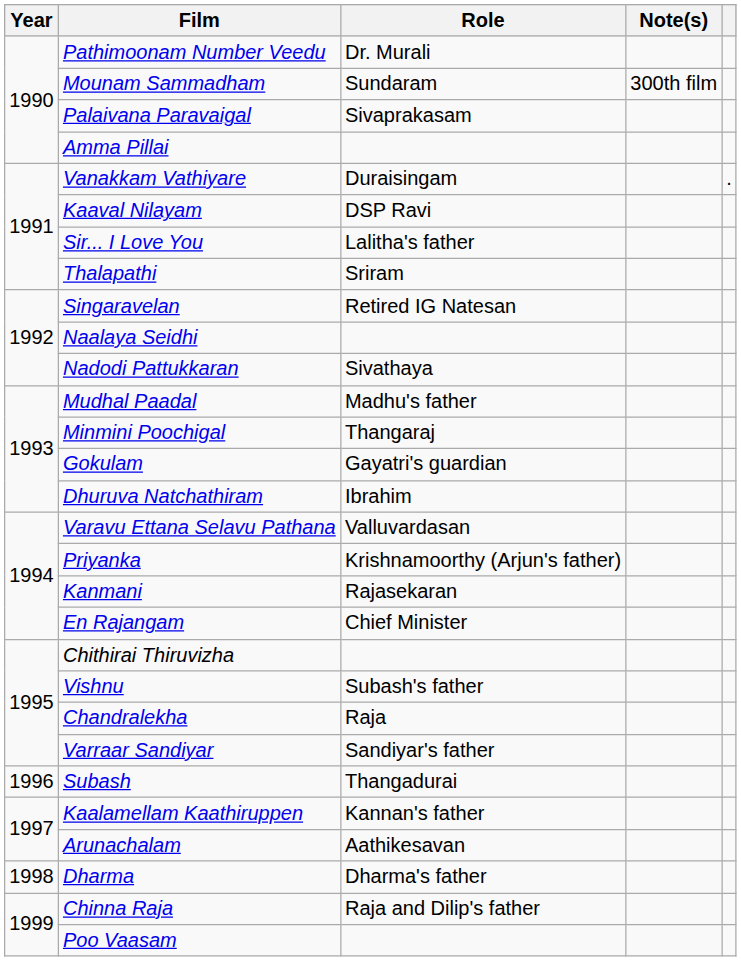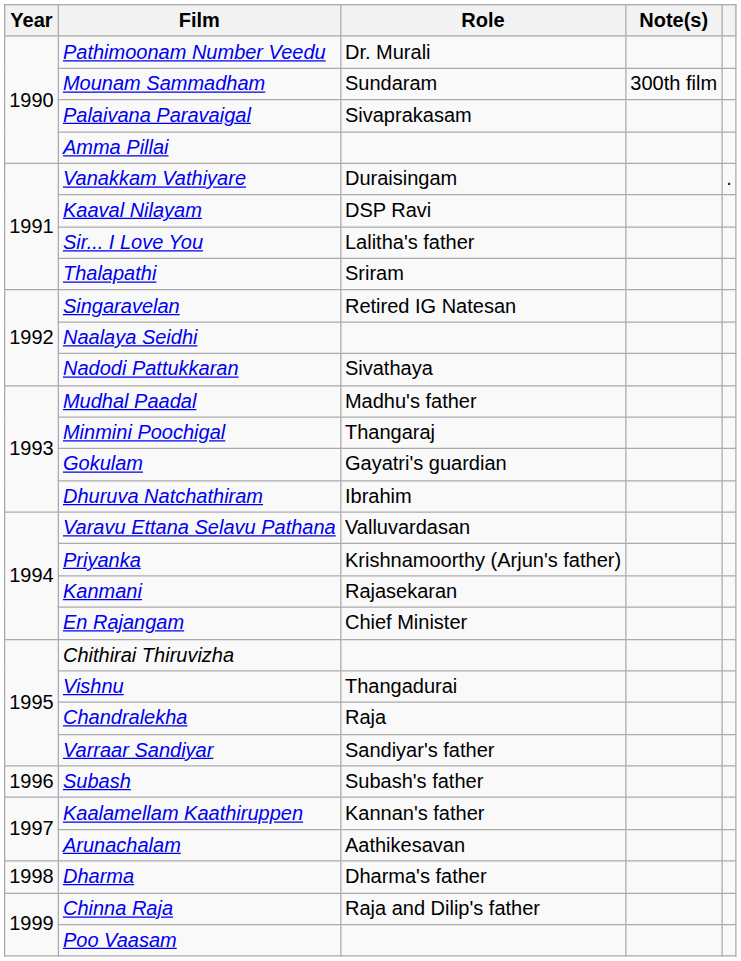Vishnu | Role: Subash's father -> Thangadurai
Subash | Role: Thangadurai -> Subash's father
